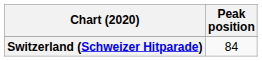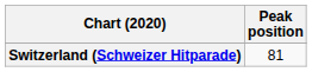Switzerland (Schweizer Hitparade) | Peak position: 84 -> 81
